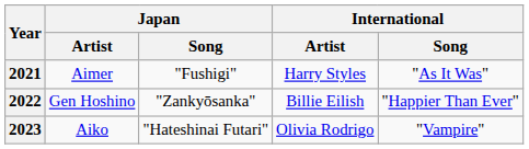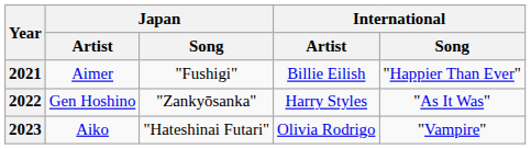2021 | International / Artist: Harry Styles -> Billie Eilish
2021 | International / Song: "As It Was" -> "Happier Than Ever"
2022 | International / Artist: Billie Eilish -> Harry Styles
2022 | International / Song: "Happier Than Ever" -> "As It Was"
